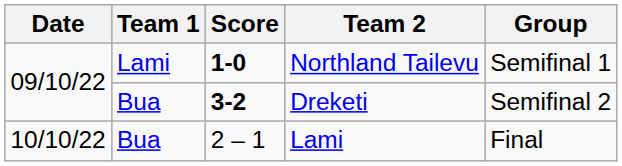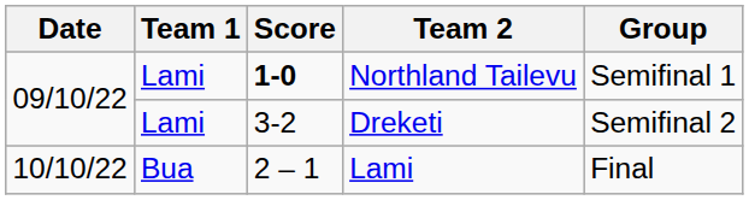Dreketi | Team 1: Bua -> Lami
Dreketi | Score: bold -> normal
